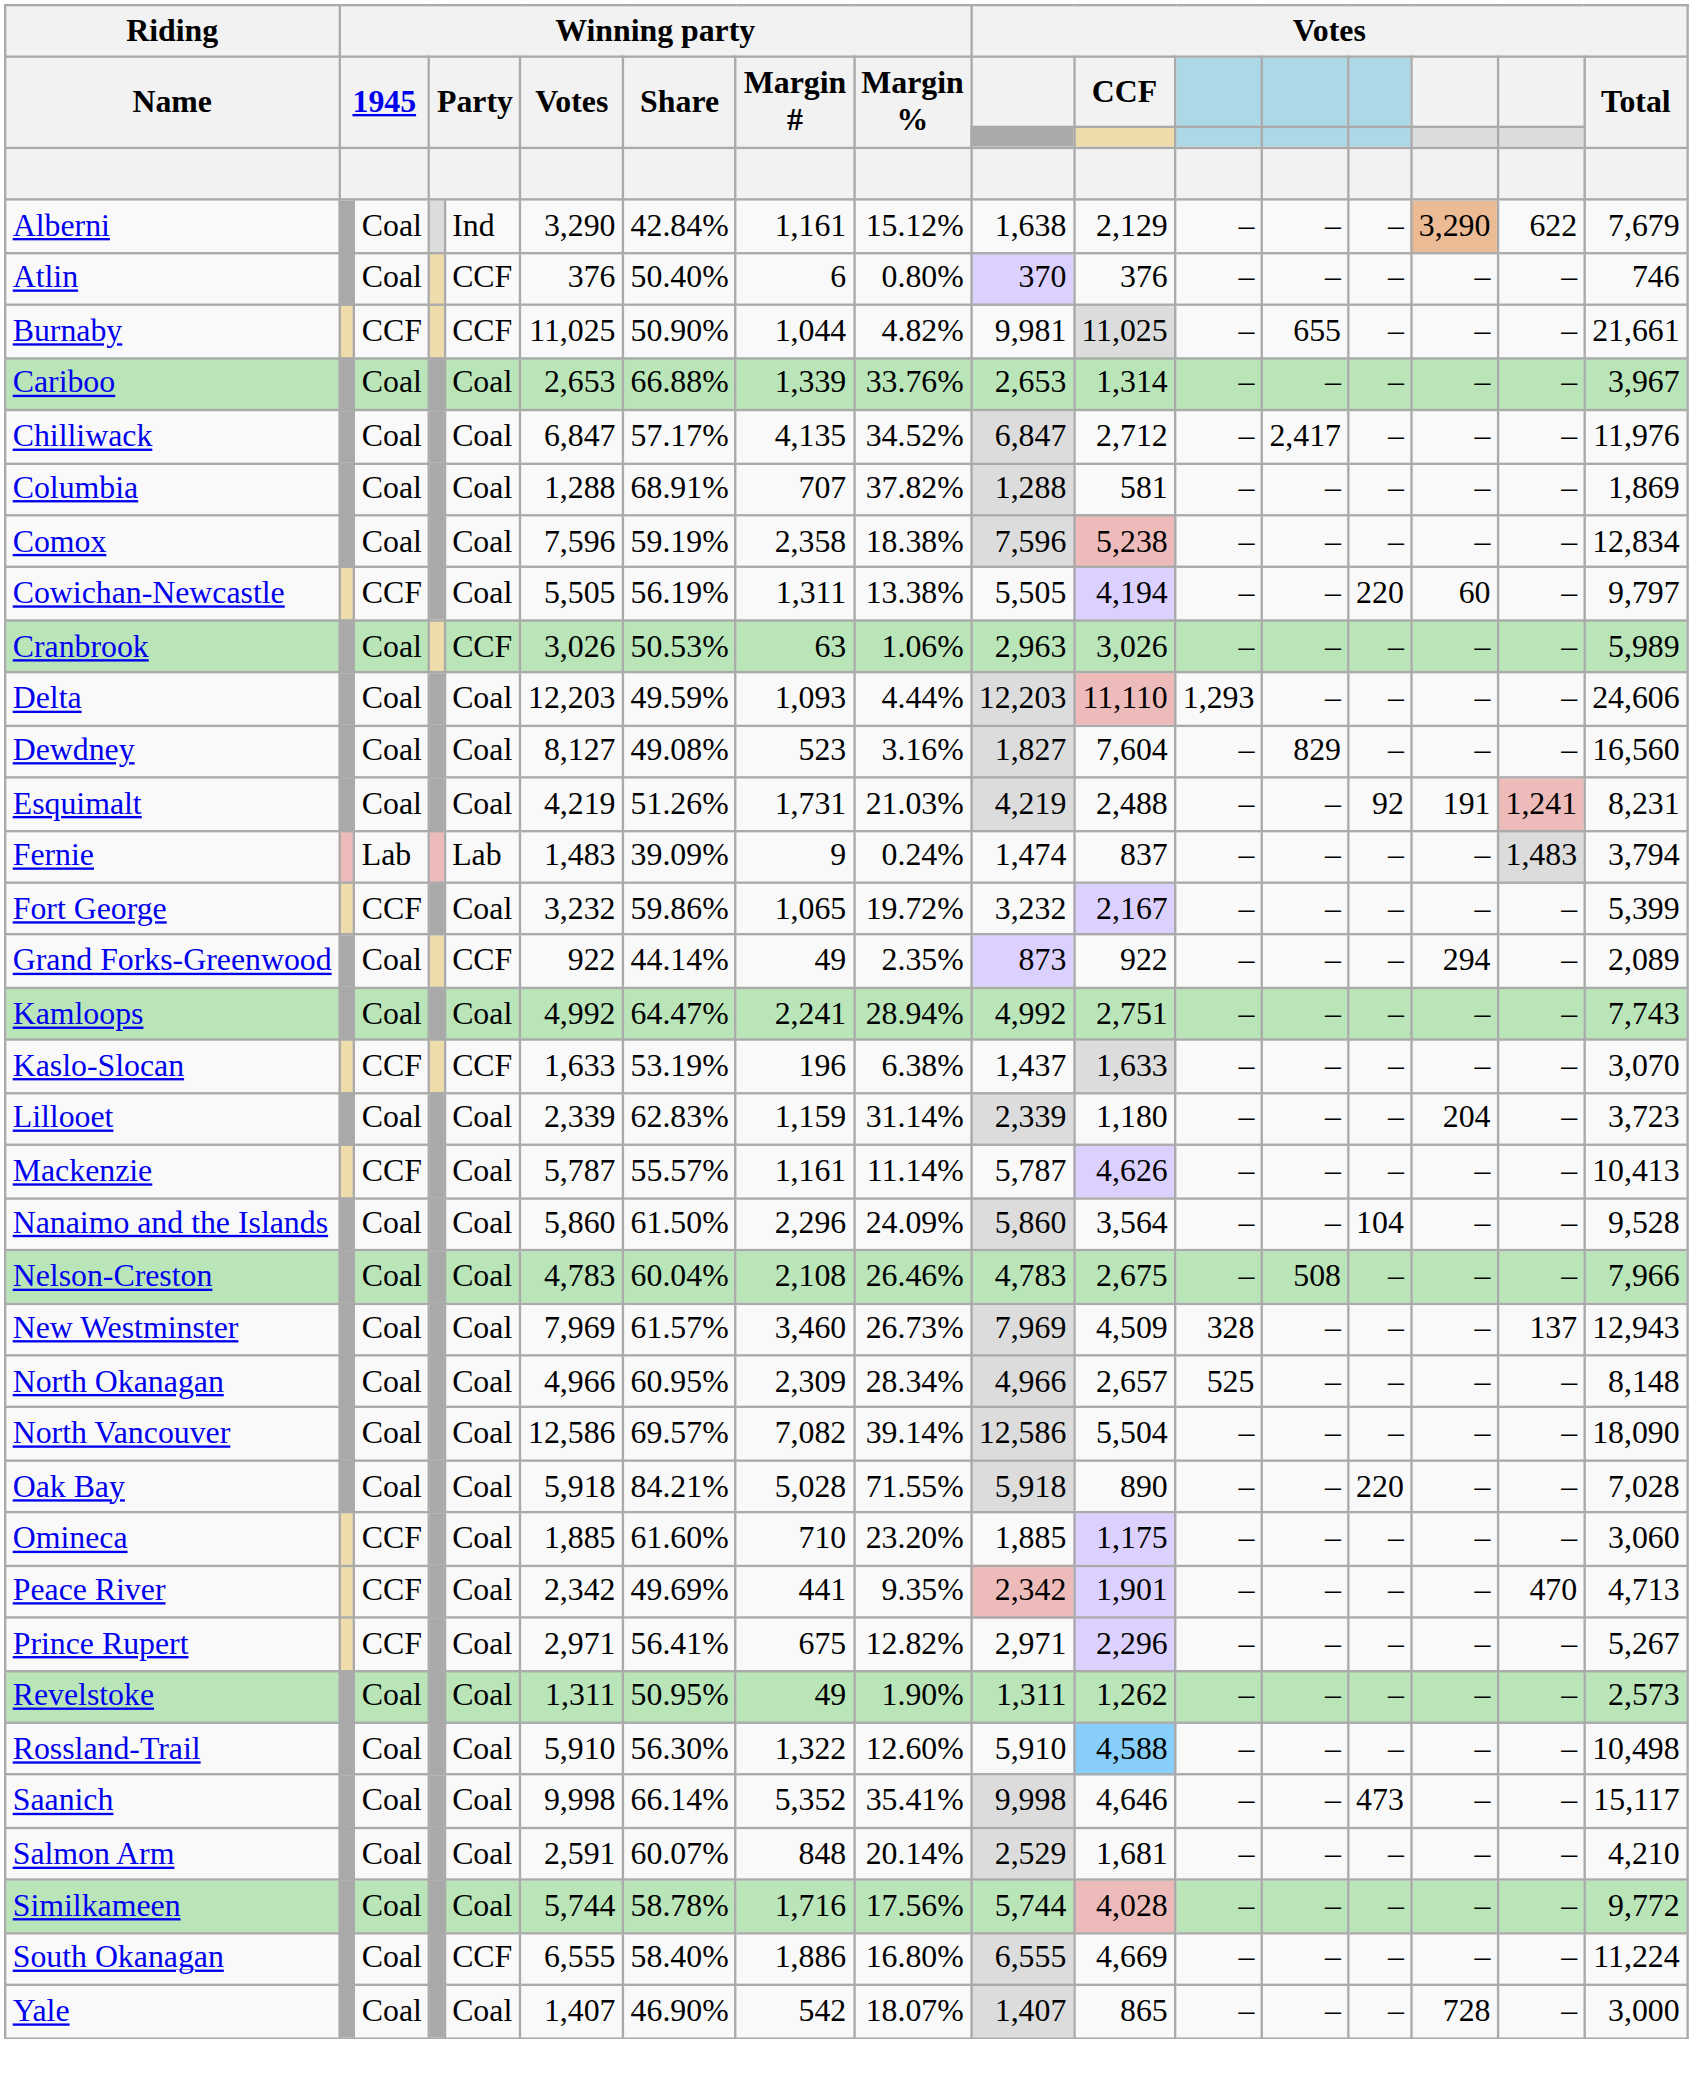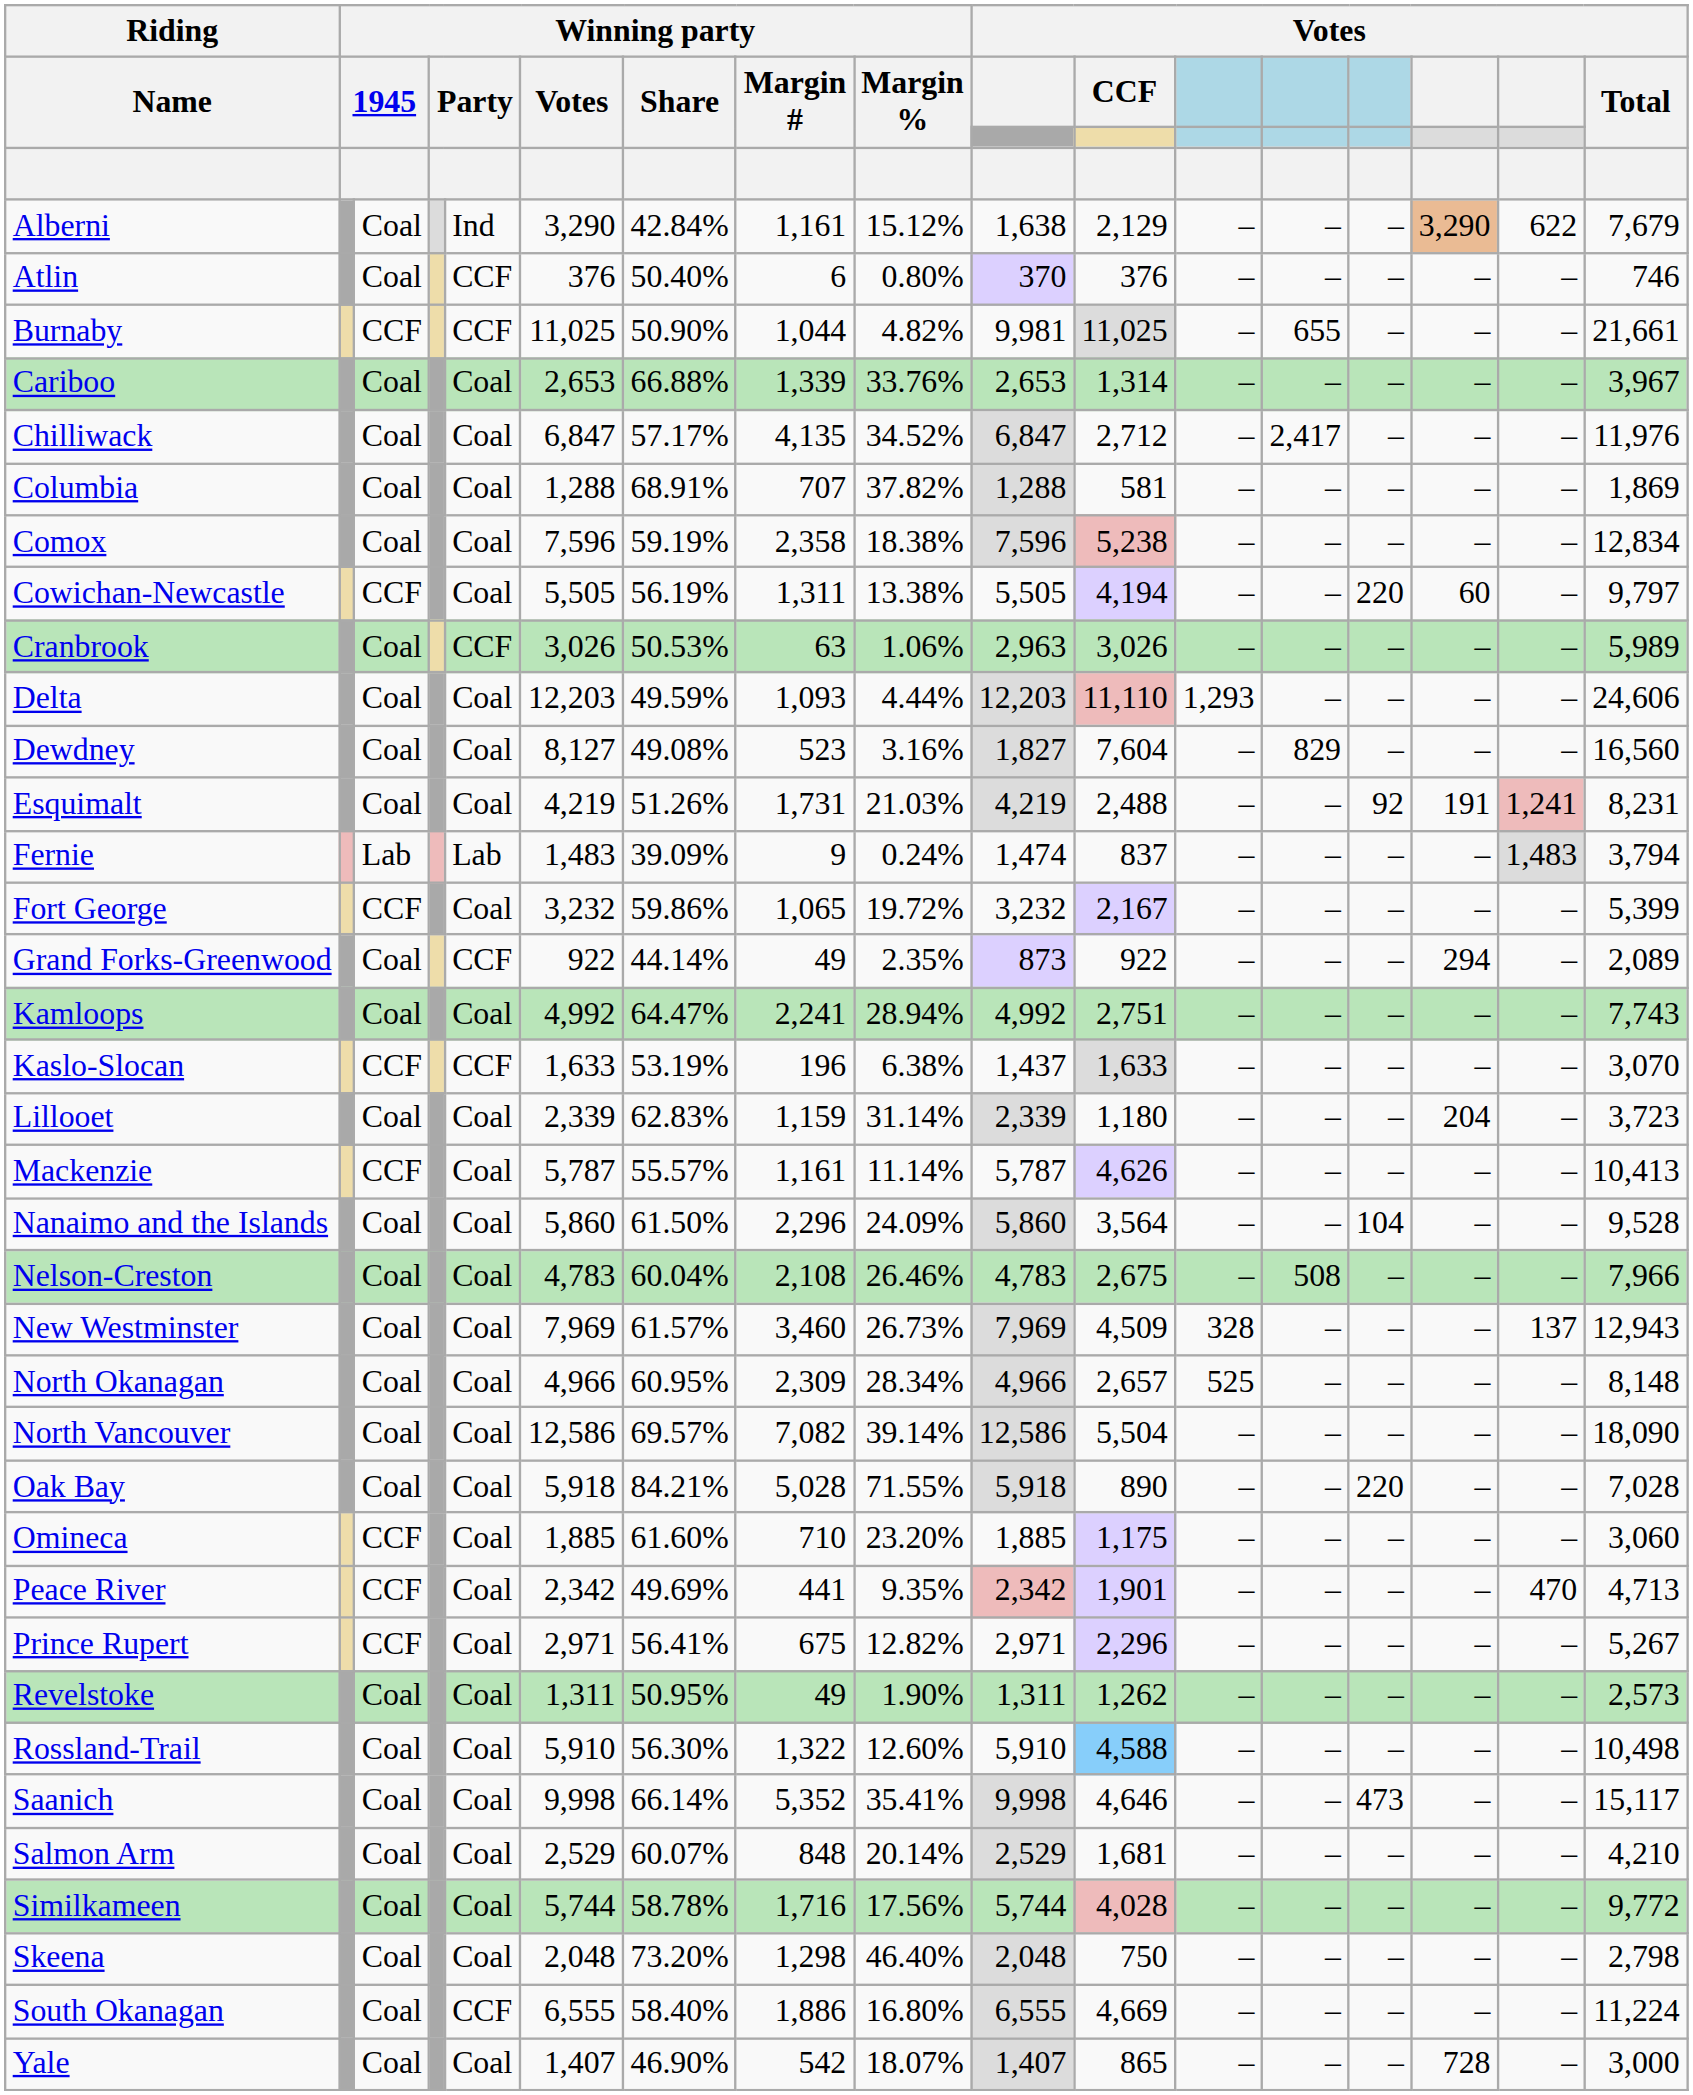Salmon Arm | Winning party / Votes: 2,591 -> 2,529
+ row: Skeena | Coal | Coal | 2,048 | 73.20% | 1,298 | 46.40% | 2,048 | 750 | – | – | – | – | – | 2,798
